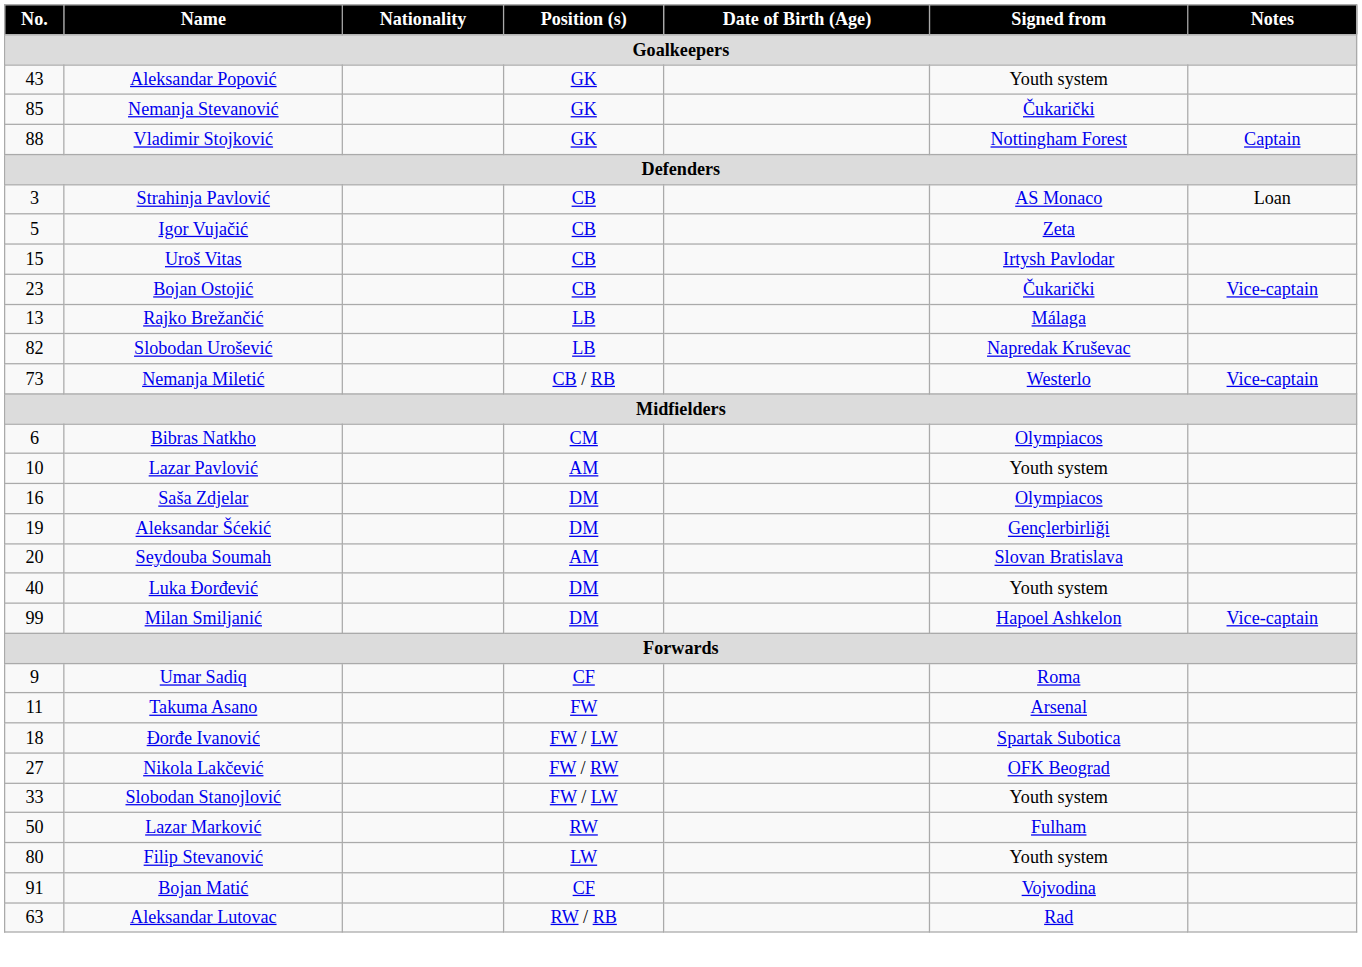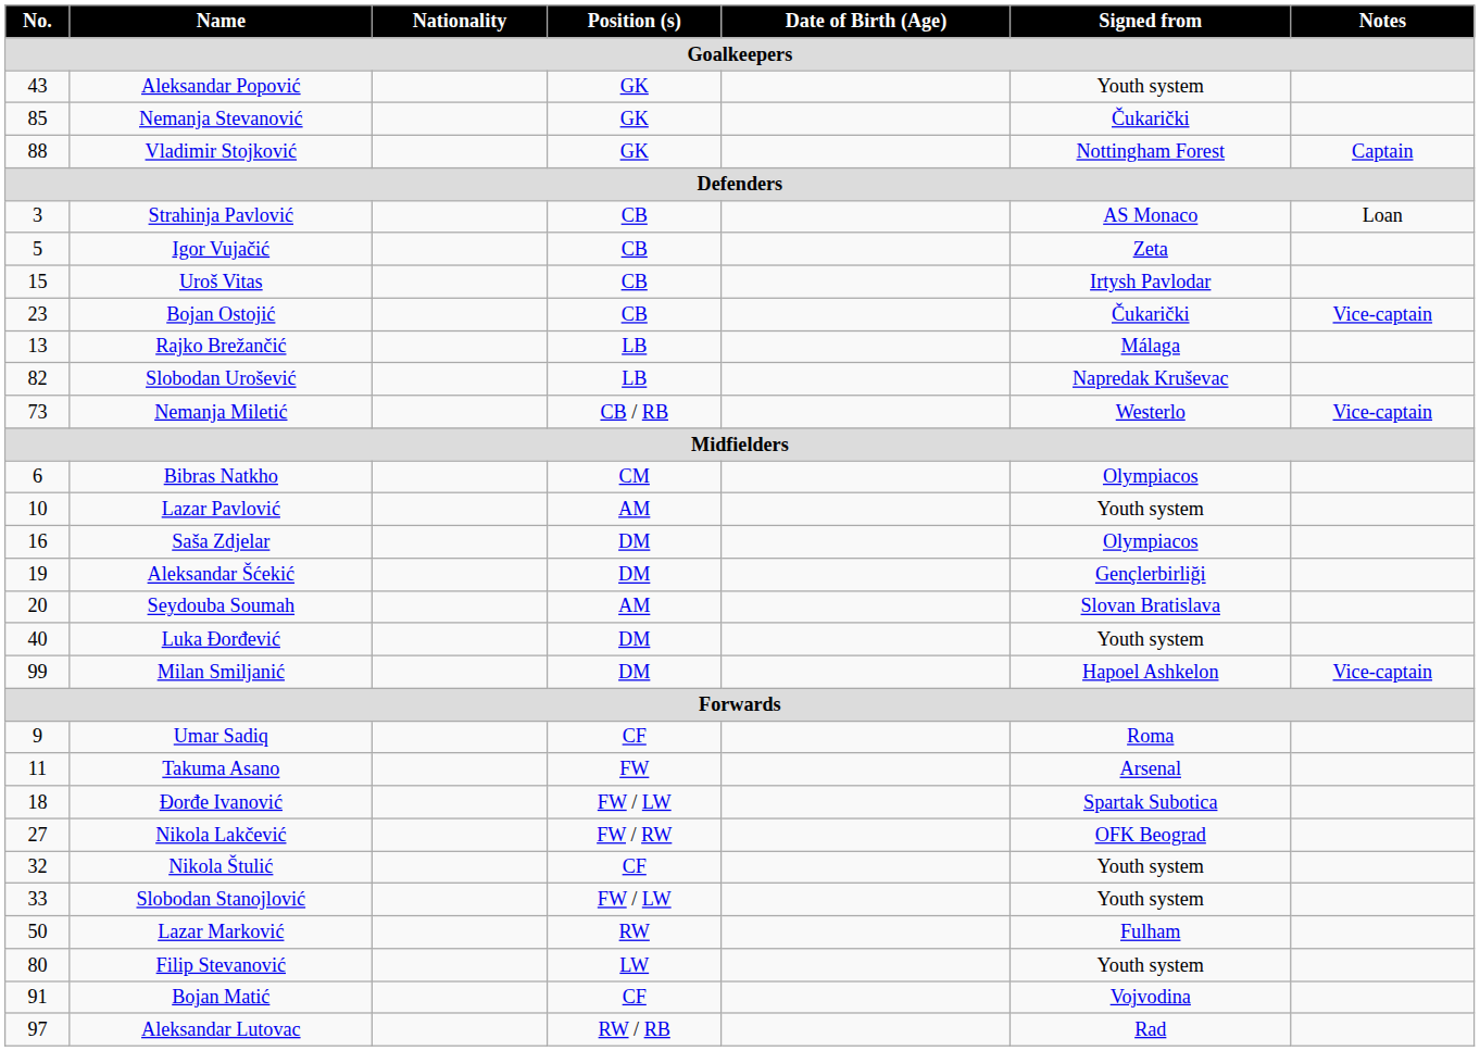+ row: 32 | Nikola Štulić | CF | Youth system
Aleksandar Lutovac | No.: 63 -> 97
